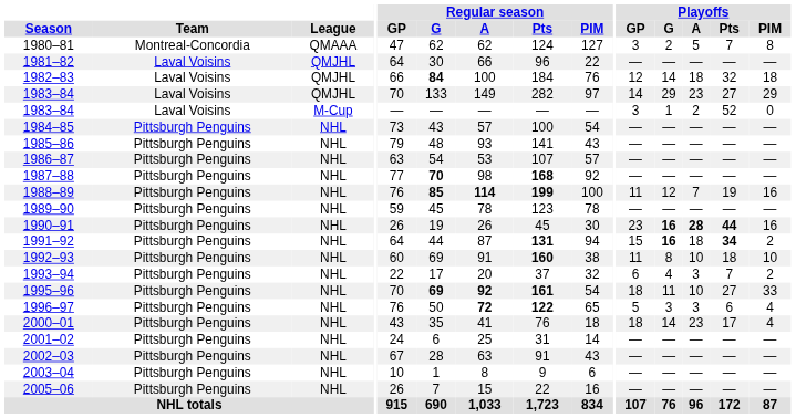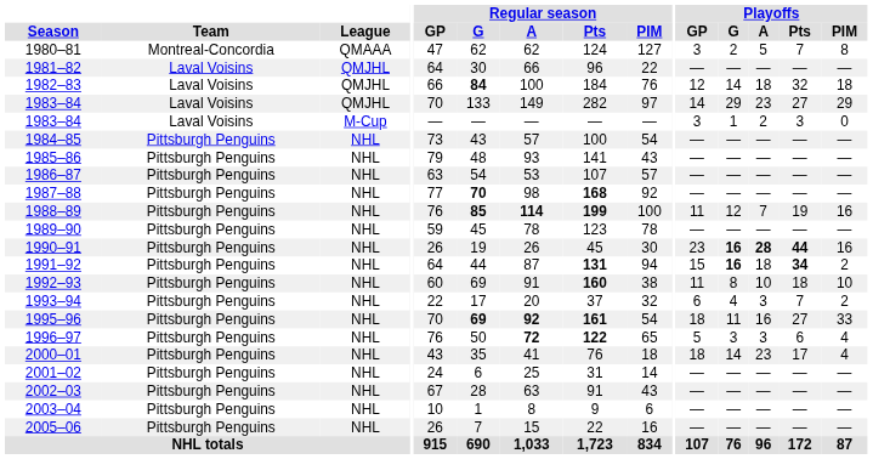1983–84 / M-Cup | Playoffs / Pts: 52 -> 3
1995–96 | Playoffs / A: 10 -> 16
